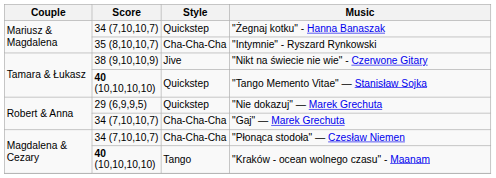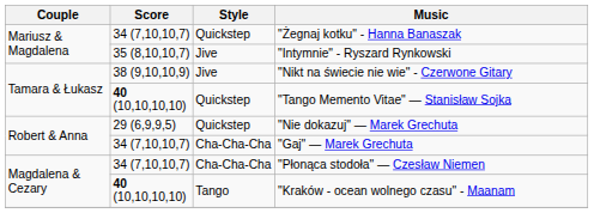"Intymnie" - Ryszard Rynkowski | Style: Cha-Cha-Cha -> Jive
